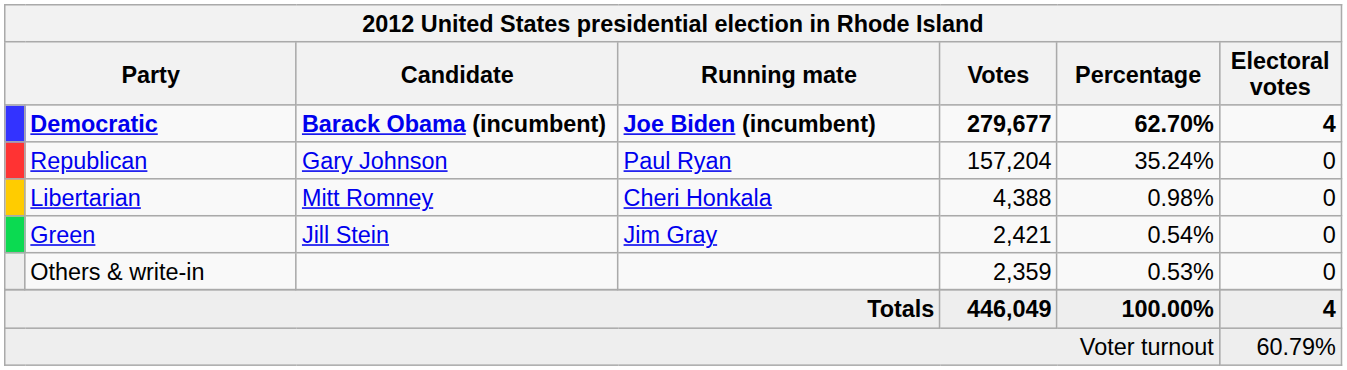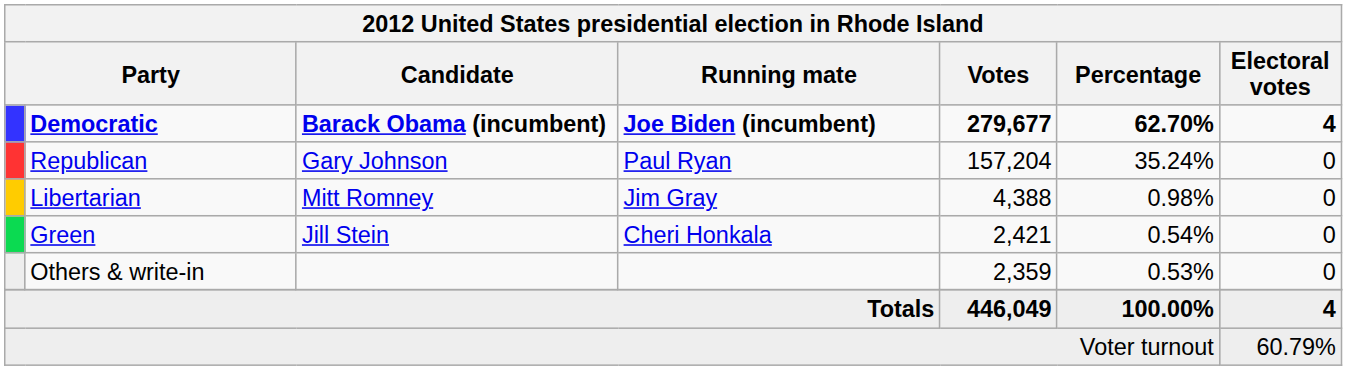Libertarian | Running mate: Cheri Honkala -> Jim Gray
Green | Running mate: Jim Gray -> Cheri Honkala
